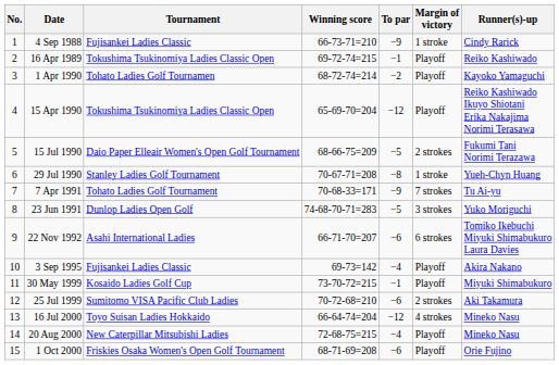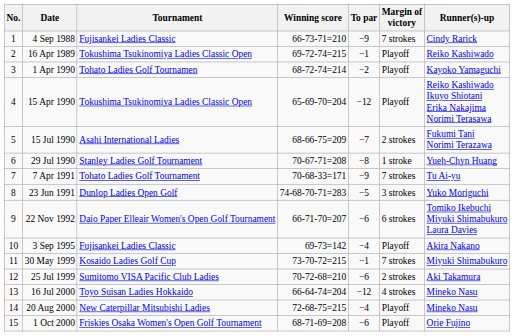4 Sep 1988 | Margin of victory: 1 stroke -> 7 strokes
15 Jul 1990 | Tournament: Daio Paper Elleair Women's Open Golf Tournament -> Asahi International Ladies
15 Jul 1990 | To par: −5 -> −7
22 Nov 1992 | Tournament: Asahi International Ladies -> Daio Paper Elleair Women's Open Golf Tournament
30 May 1999 | Margin of victory: Playoff -> 7 strokes
